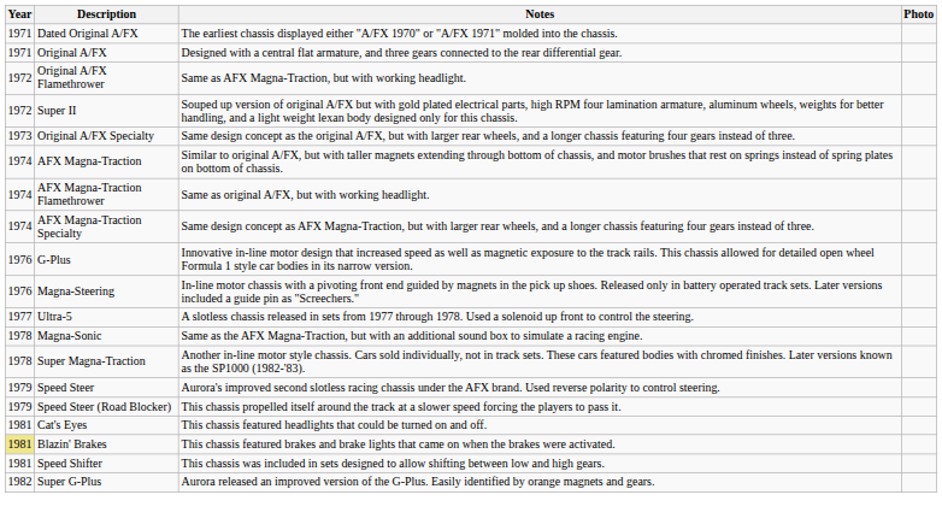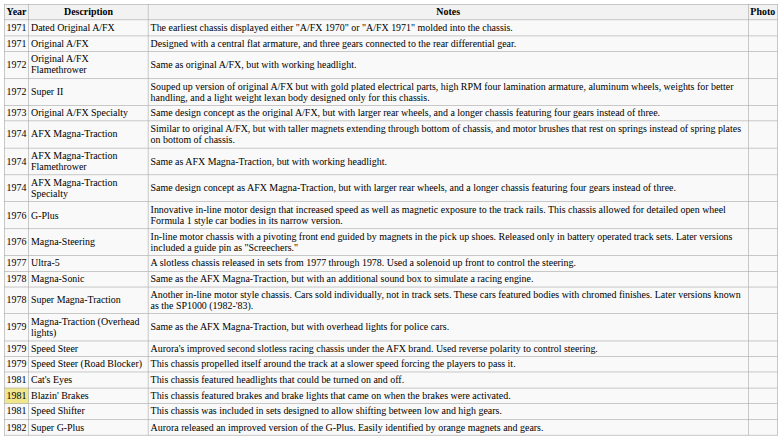Original A/FX Flamethrower | Notes: Same as AFX Magna-Traction, but with working headlight. -> Same as original A/FX, but with working headlight.
AFX Magna-Traction Flamethrower | Notes: Same as original A/FX, but with working headlight. -> Same as AFX Magna-Traction, but with working headlight.
+ row: 1979 | Magna-Traction (Overhead lights) | Same as the AFX Magna-Traction, but with overhead lights for police cars.
